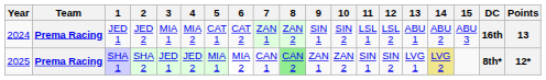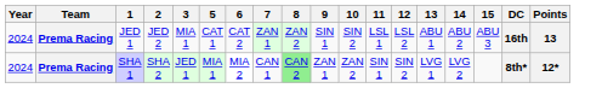- column: 4 | MIA 2 | JED 2
SHA 1 | Year: 2025 -> 2024
SHA 1 | 14: khaki background -> no background
